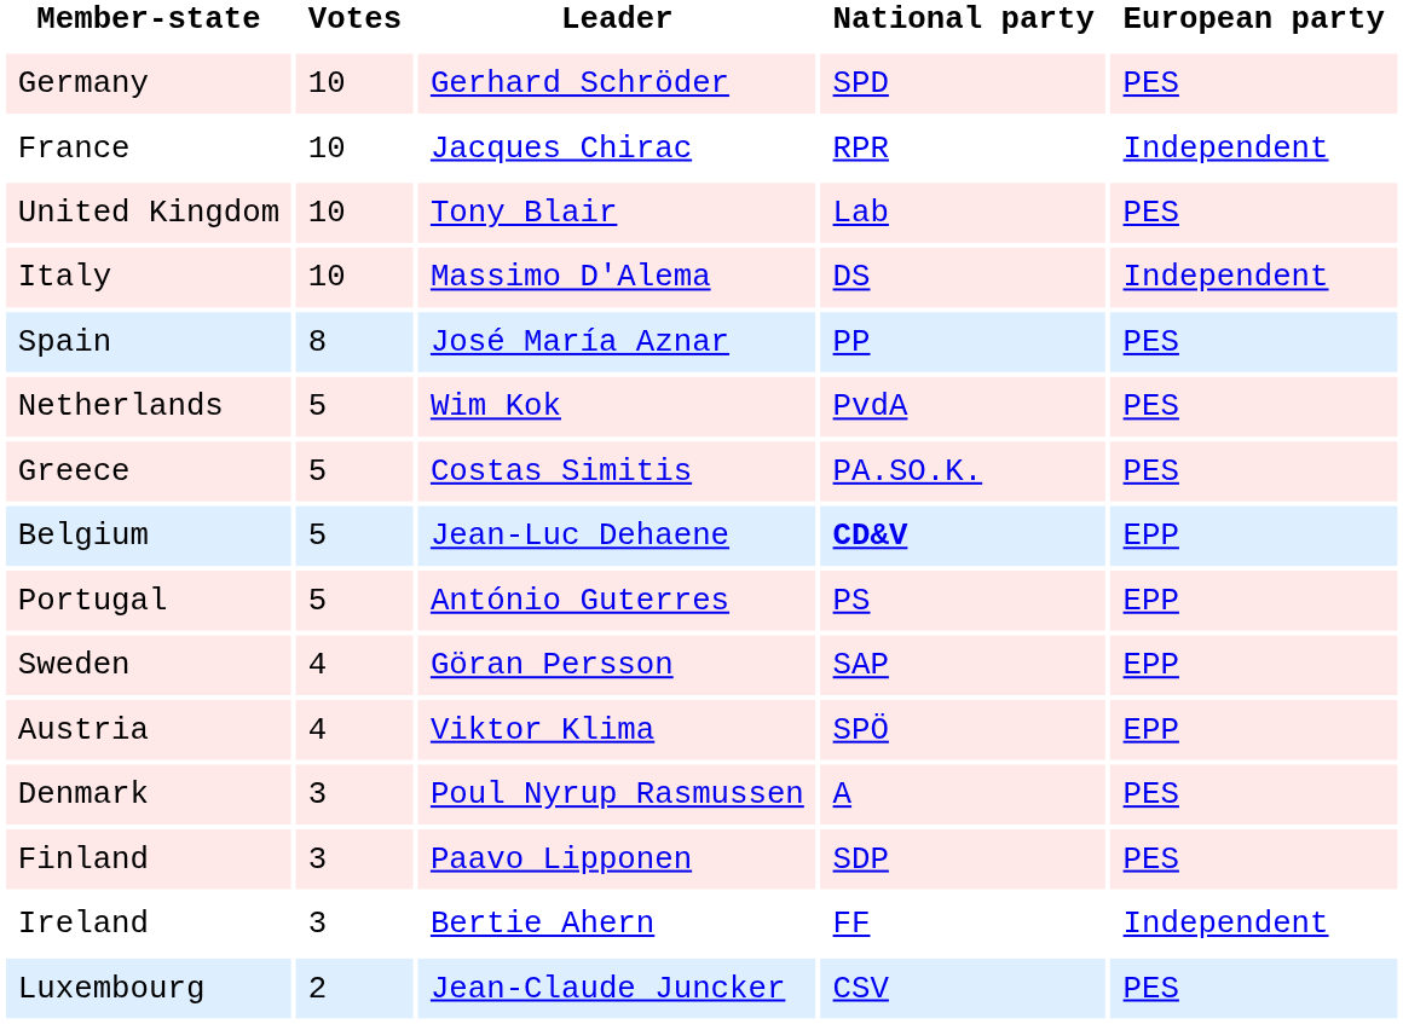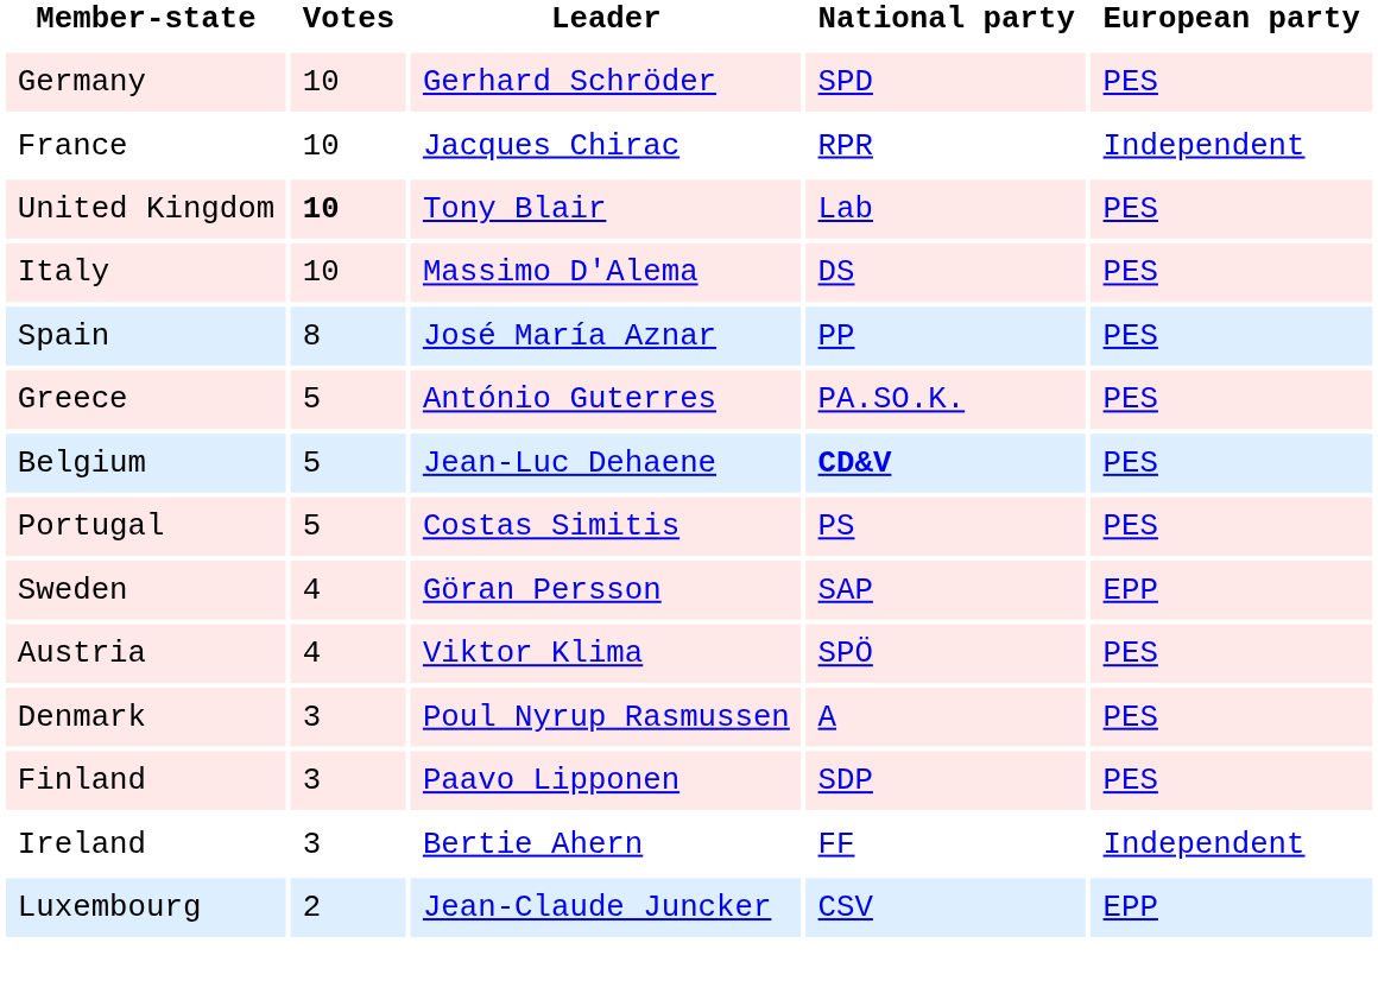United Kingdom | Votes: normal -> bold
Italy | European party: Independent -> PES
- row: Netherlands | 5 | Wim Kok | PvdA | PES
Greece | Leader: Costas Simitis -> António Guterres
Belgium | European party: EPP -> PES
Portugal | Leader: António Guterres -> Costas Simitis
Portugal | European party: EPP -> PES
Austria | European party: EPP -> PES
Luxembourg | European party: PES -> EPP
